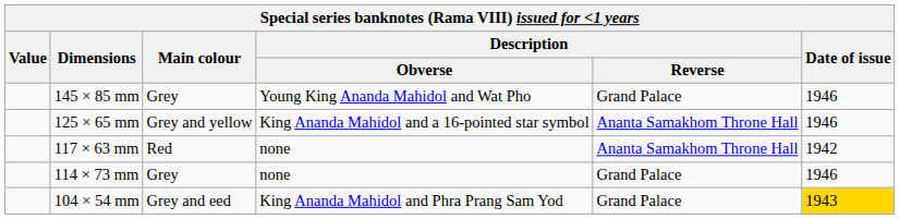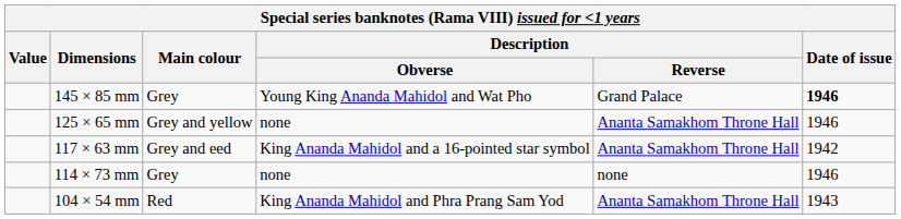145 × 85 mm | Date of issue: normal -> bold
125 × 65 mm | Description / Obverse: King Ananda Mahidol and a 16-pointed star symbol -> none
117 × 63 mm | Main colour: Red -> Grey and eed
117 × 63 mm | Description / Obverse: none -> King Ananda Mahidol and a 16-pointed star symbol
114 × 73 mm | Description / Reverse: Grand Palace -> none
104 × 54 mm | Main colour: Grey and eed -> Red
104 × 54 mm | Description / Reverse: Grand Palace -> Ananta Samakhom Throne Hall
104 × 54 mm | Date of issue: gold background -> no background
